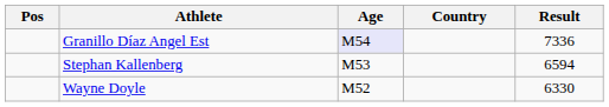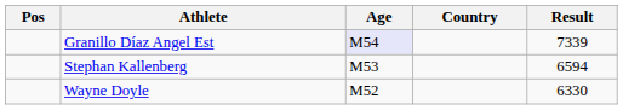Granillo Díaz Angel Est | Result: 7336 -> 7339
